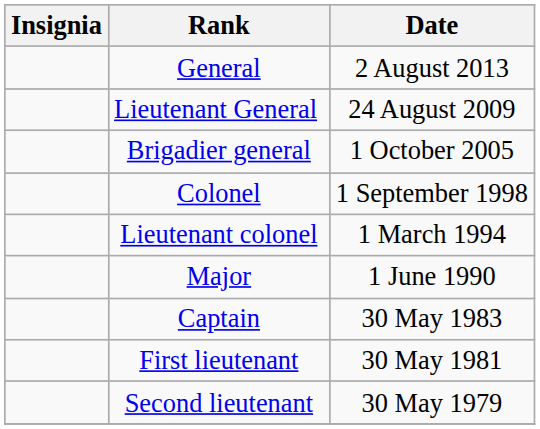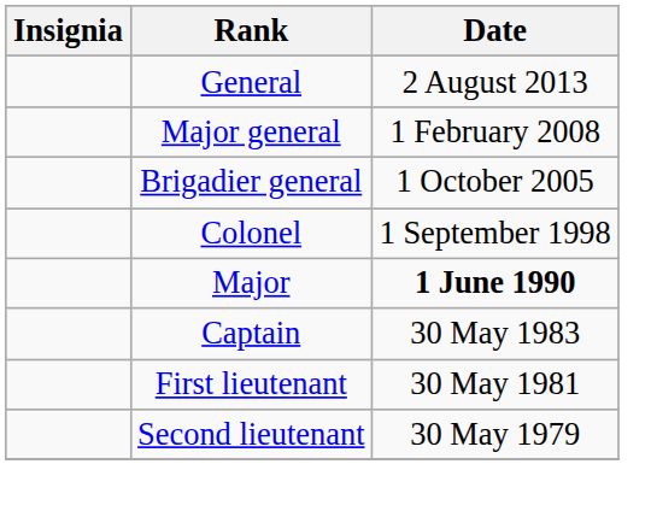- row: Lieutenant General | 24 August 2009
+ row: Major general | 1 February 2008
- row: Lieutenant colonel | 1 March 1994
Major | Date: normal -> bold
